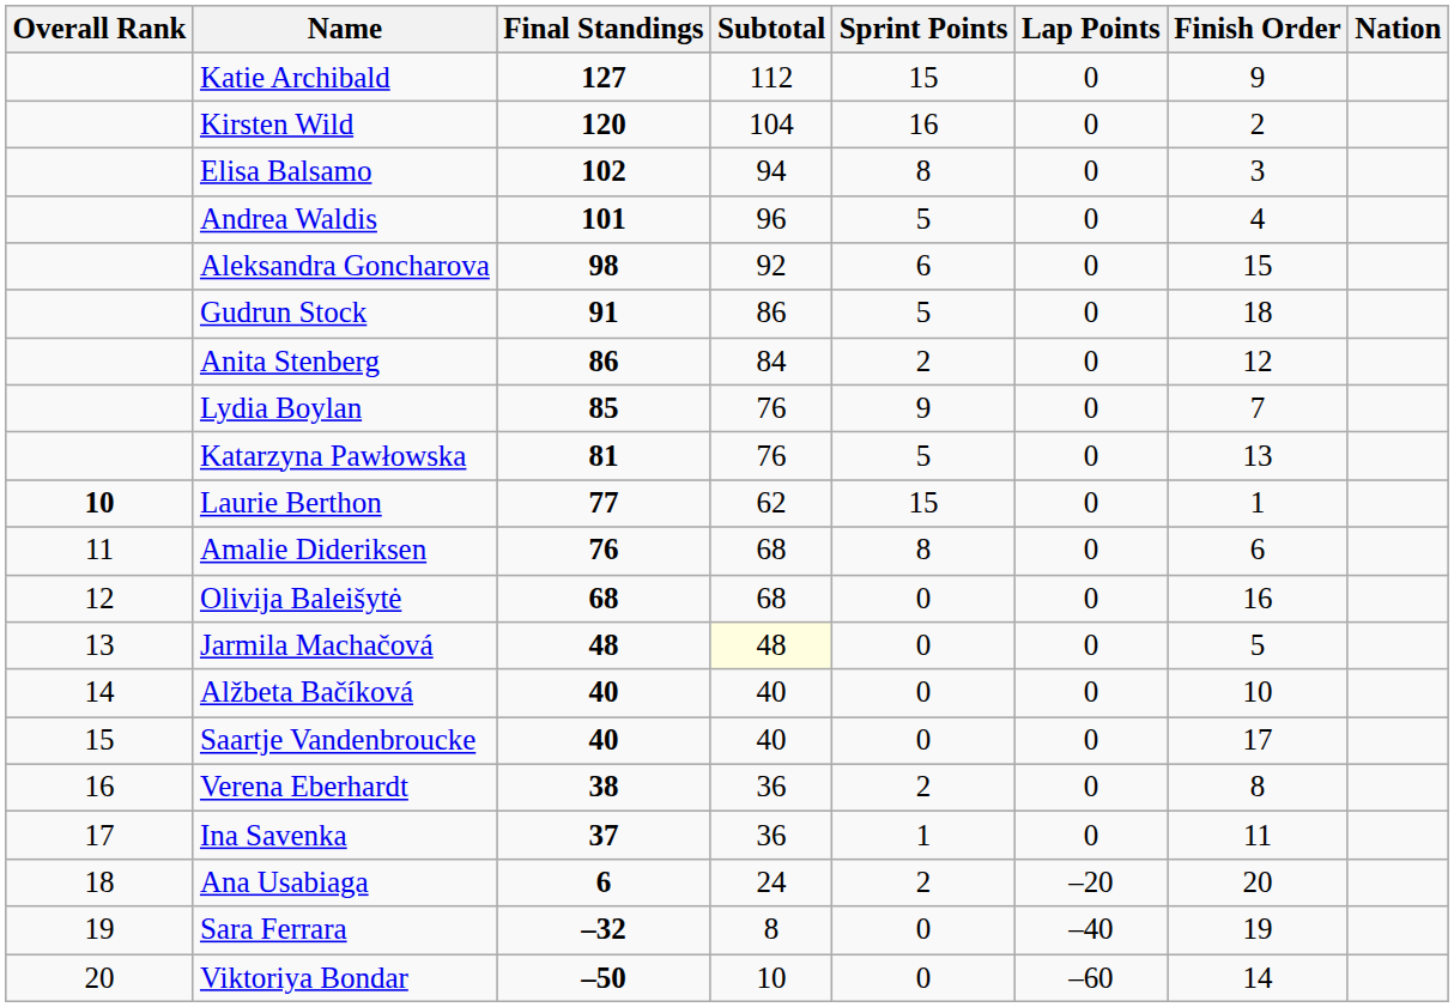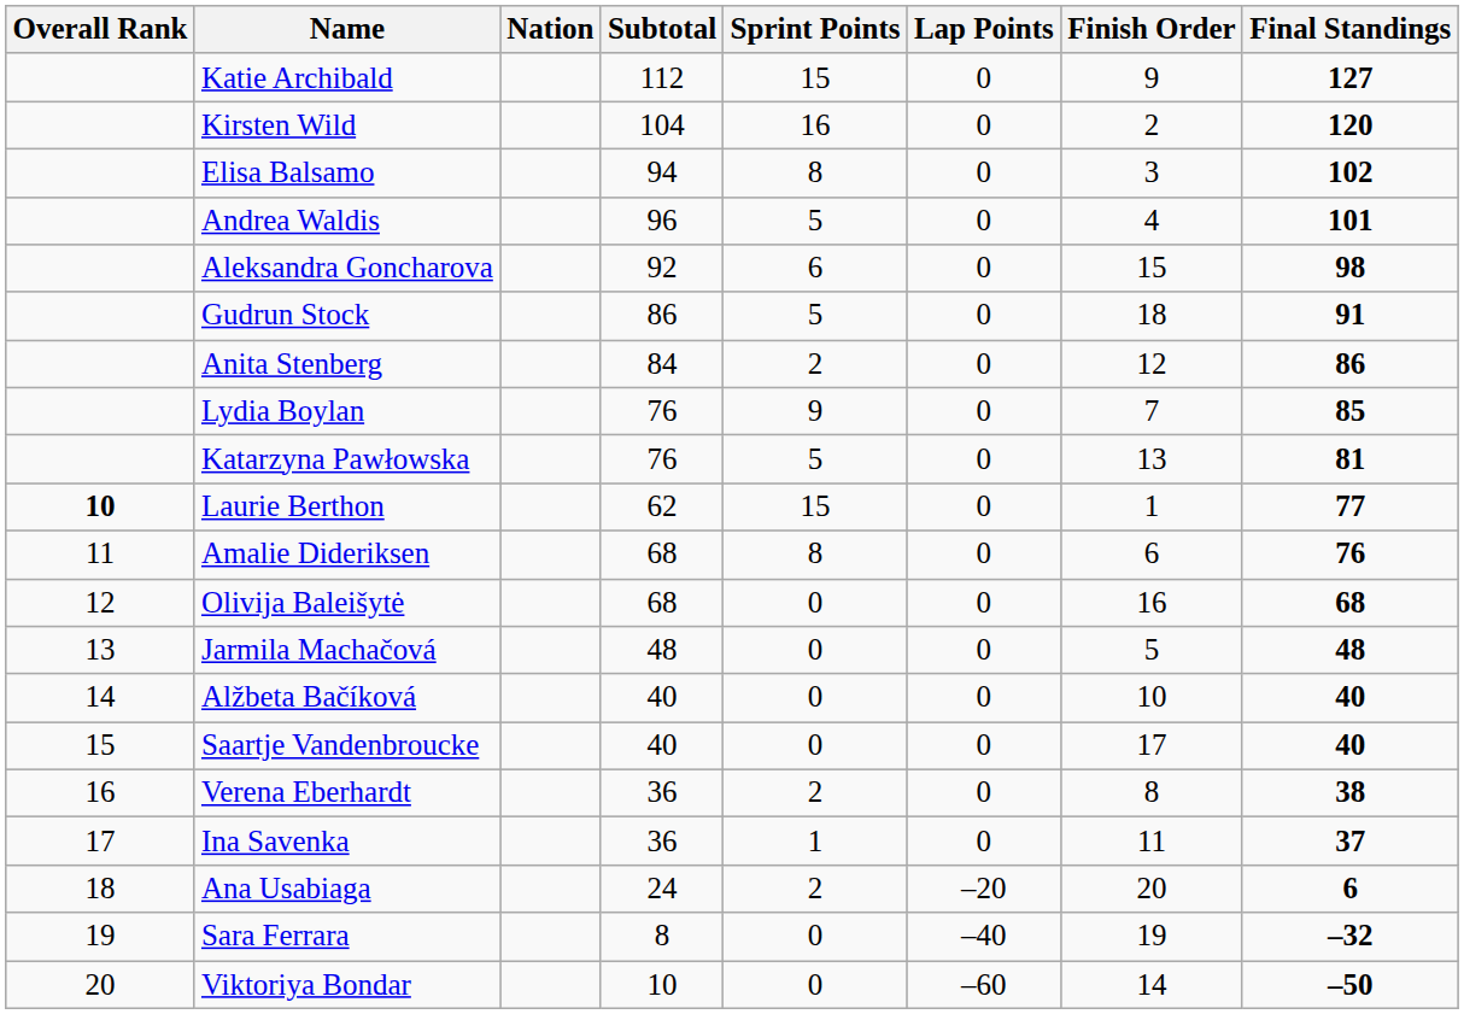columns swapped: Nation <-> Final Standings
Jarmila Machačová | Subtotal: lightyellow background -> no background
